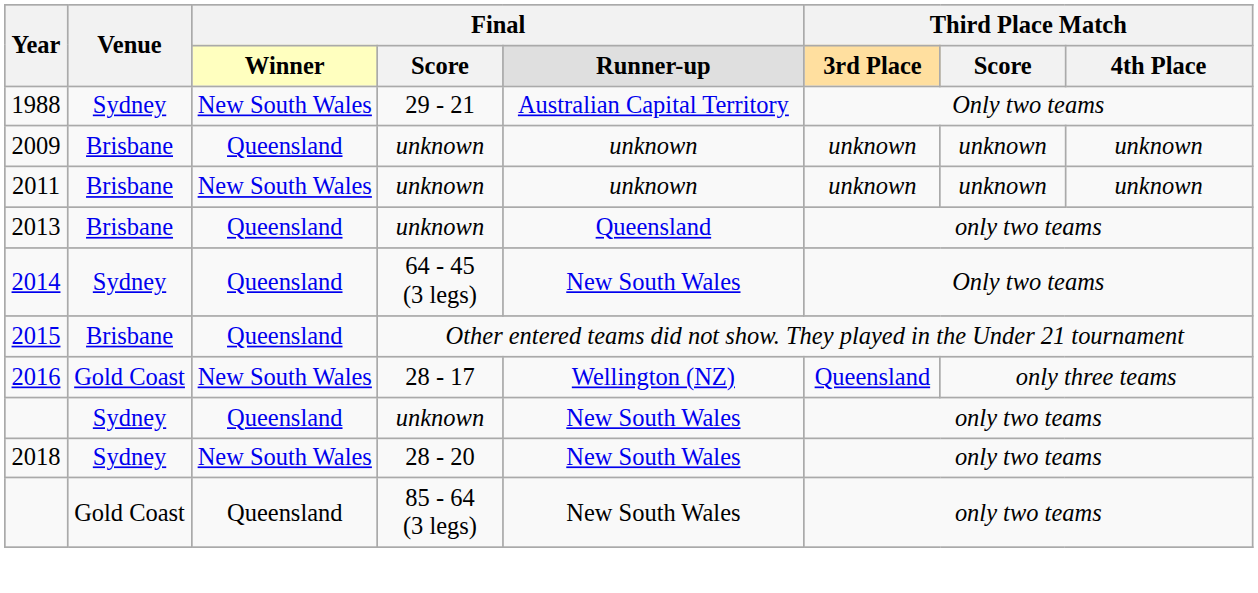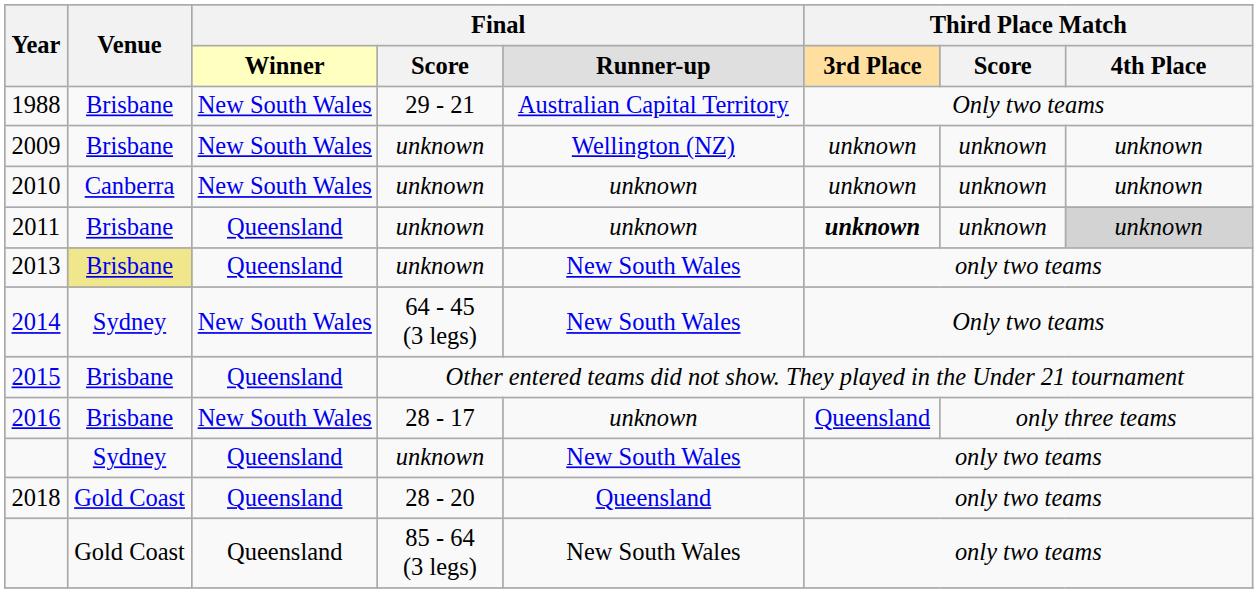1988 | Venue: Sydney -> Brisbane
2009 | column 3: Queensland -> New South Wales
2009 | column 5: unknown -> Wellington (NZ)
+ row: 2010 | Canberra | New South Wales | unknown | unknown | unknown | unknown | unknown
2011 | column 3: New South Wales -> Queensland
2011 | column 6: normal -> bold
2011 | column 8: no background -> lightgrey background
2013 | Venue: no background -> khaki background
2013 | column 5: Queensland -> New South Wales
2014 | column 3: Queensland -> New South Wales
2016 | Venue: Gold Coast -> Brisbane
2016 | column 5: Wellington (NZ) -> unknown
2018 | Venue: Sydney -> Gold Coast
2018 | column 3: New South Wales -> Queensland
2018 | column 5: New South Wales -> Queensland
